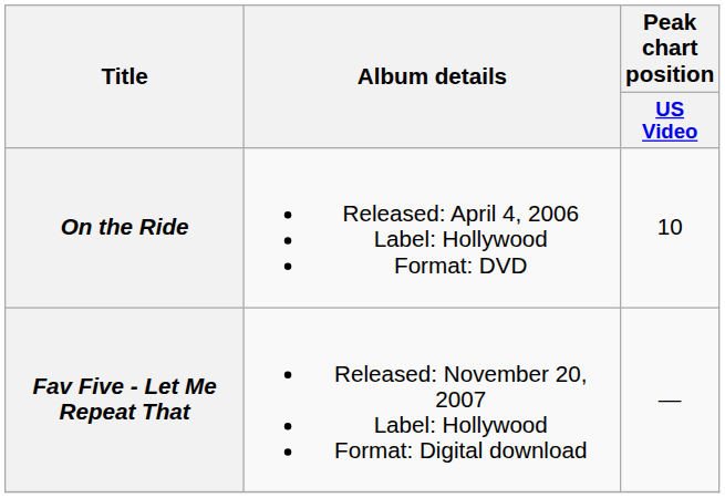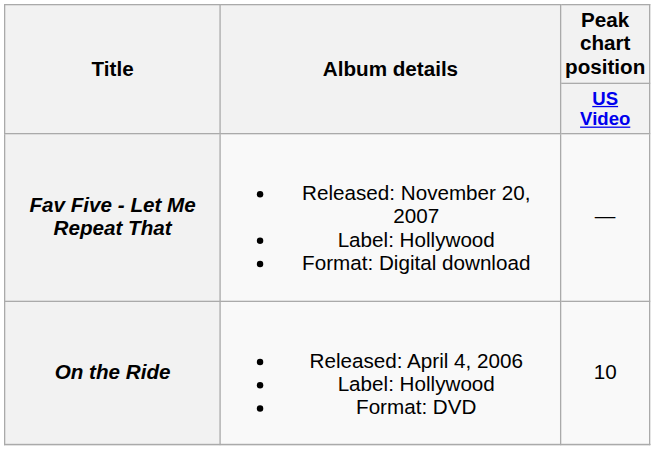rows swapped: On the Ride <-> Fav Five - Let Me Repeat That
